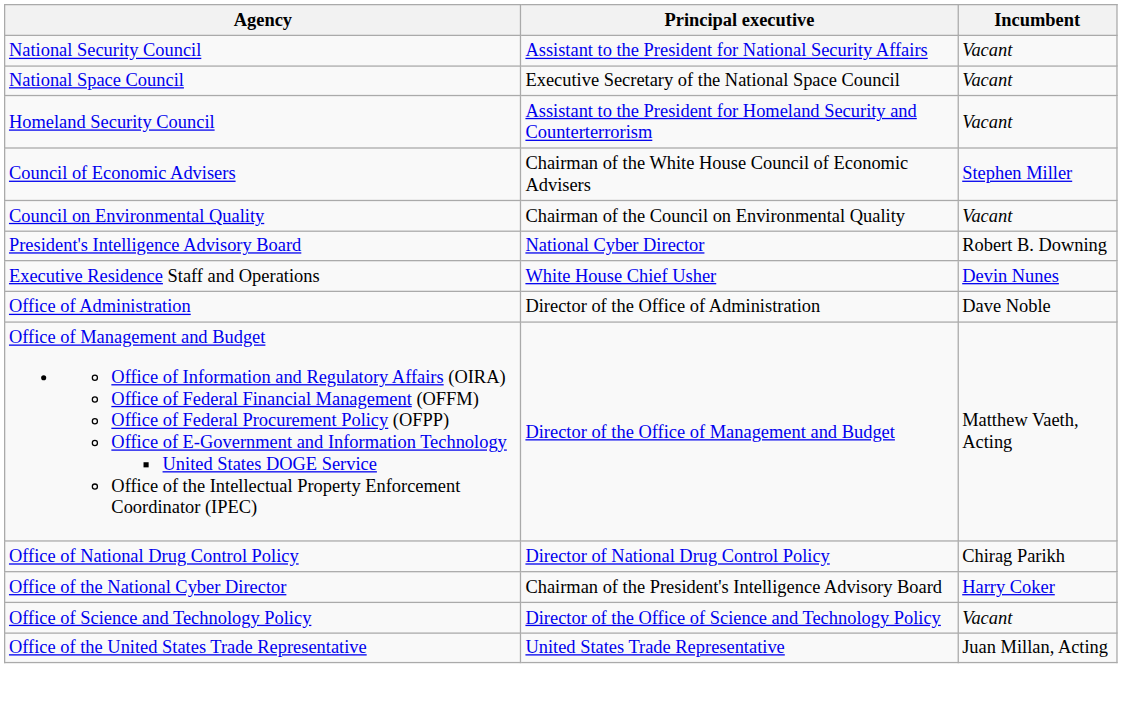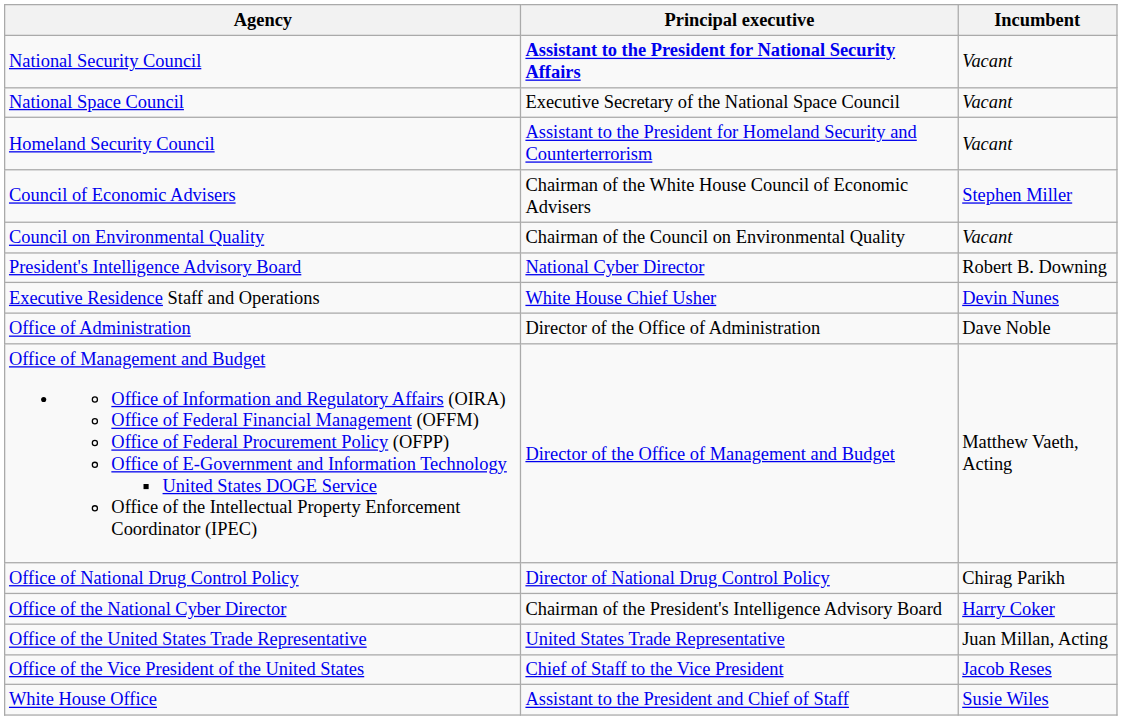National Security Council | Principal executive: normal -> bold
- row: Office of Science and Technology Policy | Director of the Office of Science and Technology Policy | Vacant
+ row: Office of the Vice President of the United States | Chief of Staff to the Vice President | Jacob Reses
+ row: White House Office | Assistant to the President and Chief of Staff | Susie Wiles
